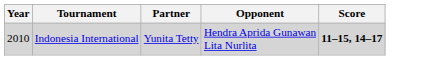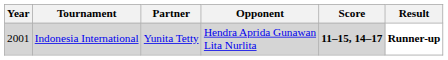+ column: Result | Runner-up
Indonesia International | Year: 2010 -> 2001
